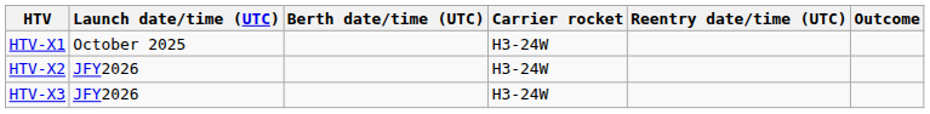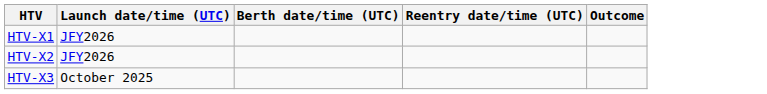- column: Carrier rocket | H3-24W | H3-24W | H3-24W
HTV-X1 | Launch date/time (UTC): October 2025 -> JFY2026
HTV-X3 | Launch date/time (UTC): JFY2026 -> October 2025
